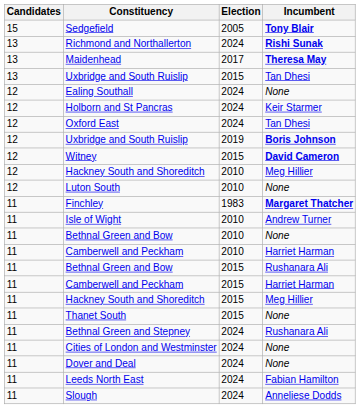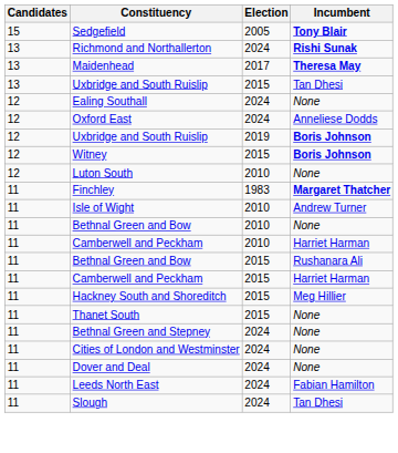- row: 12 | Holborn and St Pancras | 2024 | Keir Starmer
Oxford East | Incumbent: Tan Dhesi -> Anneliese Dodds
Witney | Incumbent: David Cameron -> Boris Johnson
- row: 12 | Hackney South and Shoreditch | 2010 | Meg Hillier
Bethnal Green and Stepney | Incumbent: Rushanara Ali -> None
Slough | Incumbent: Anneliese Dodds -> Tan Dhesi
